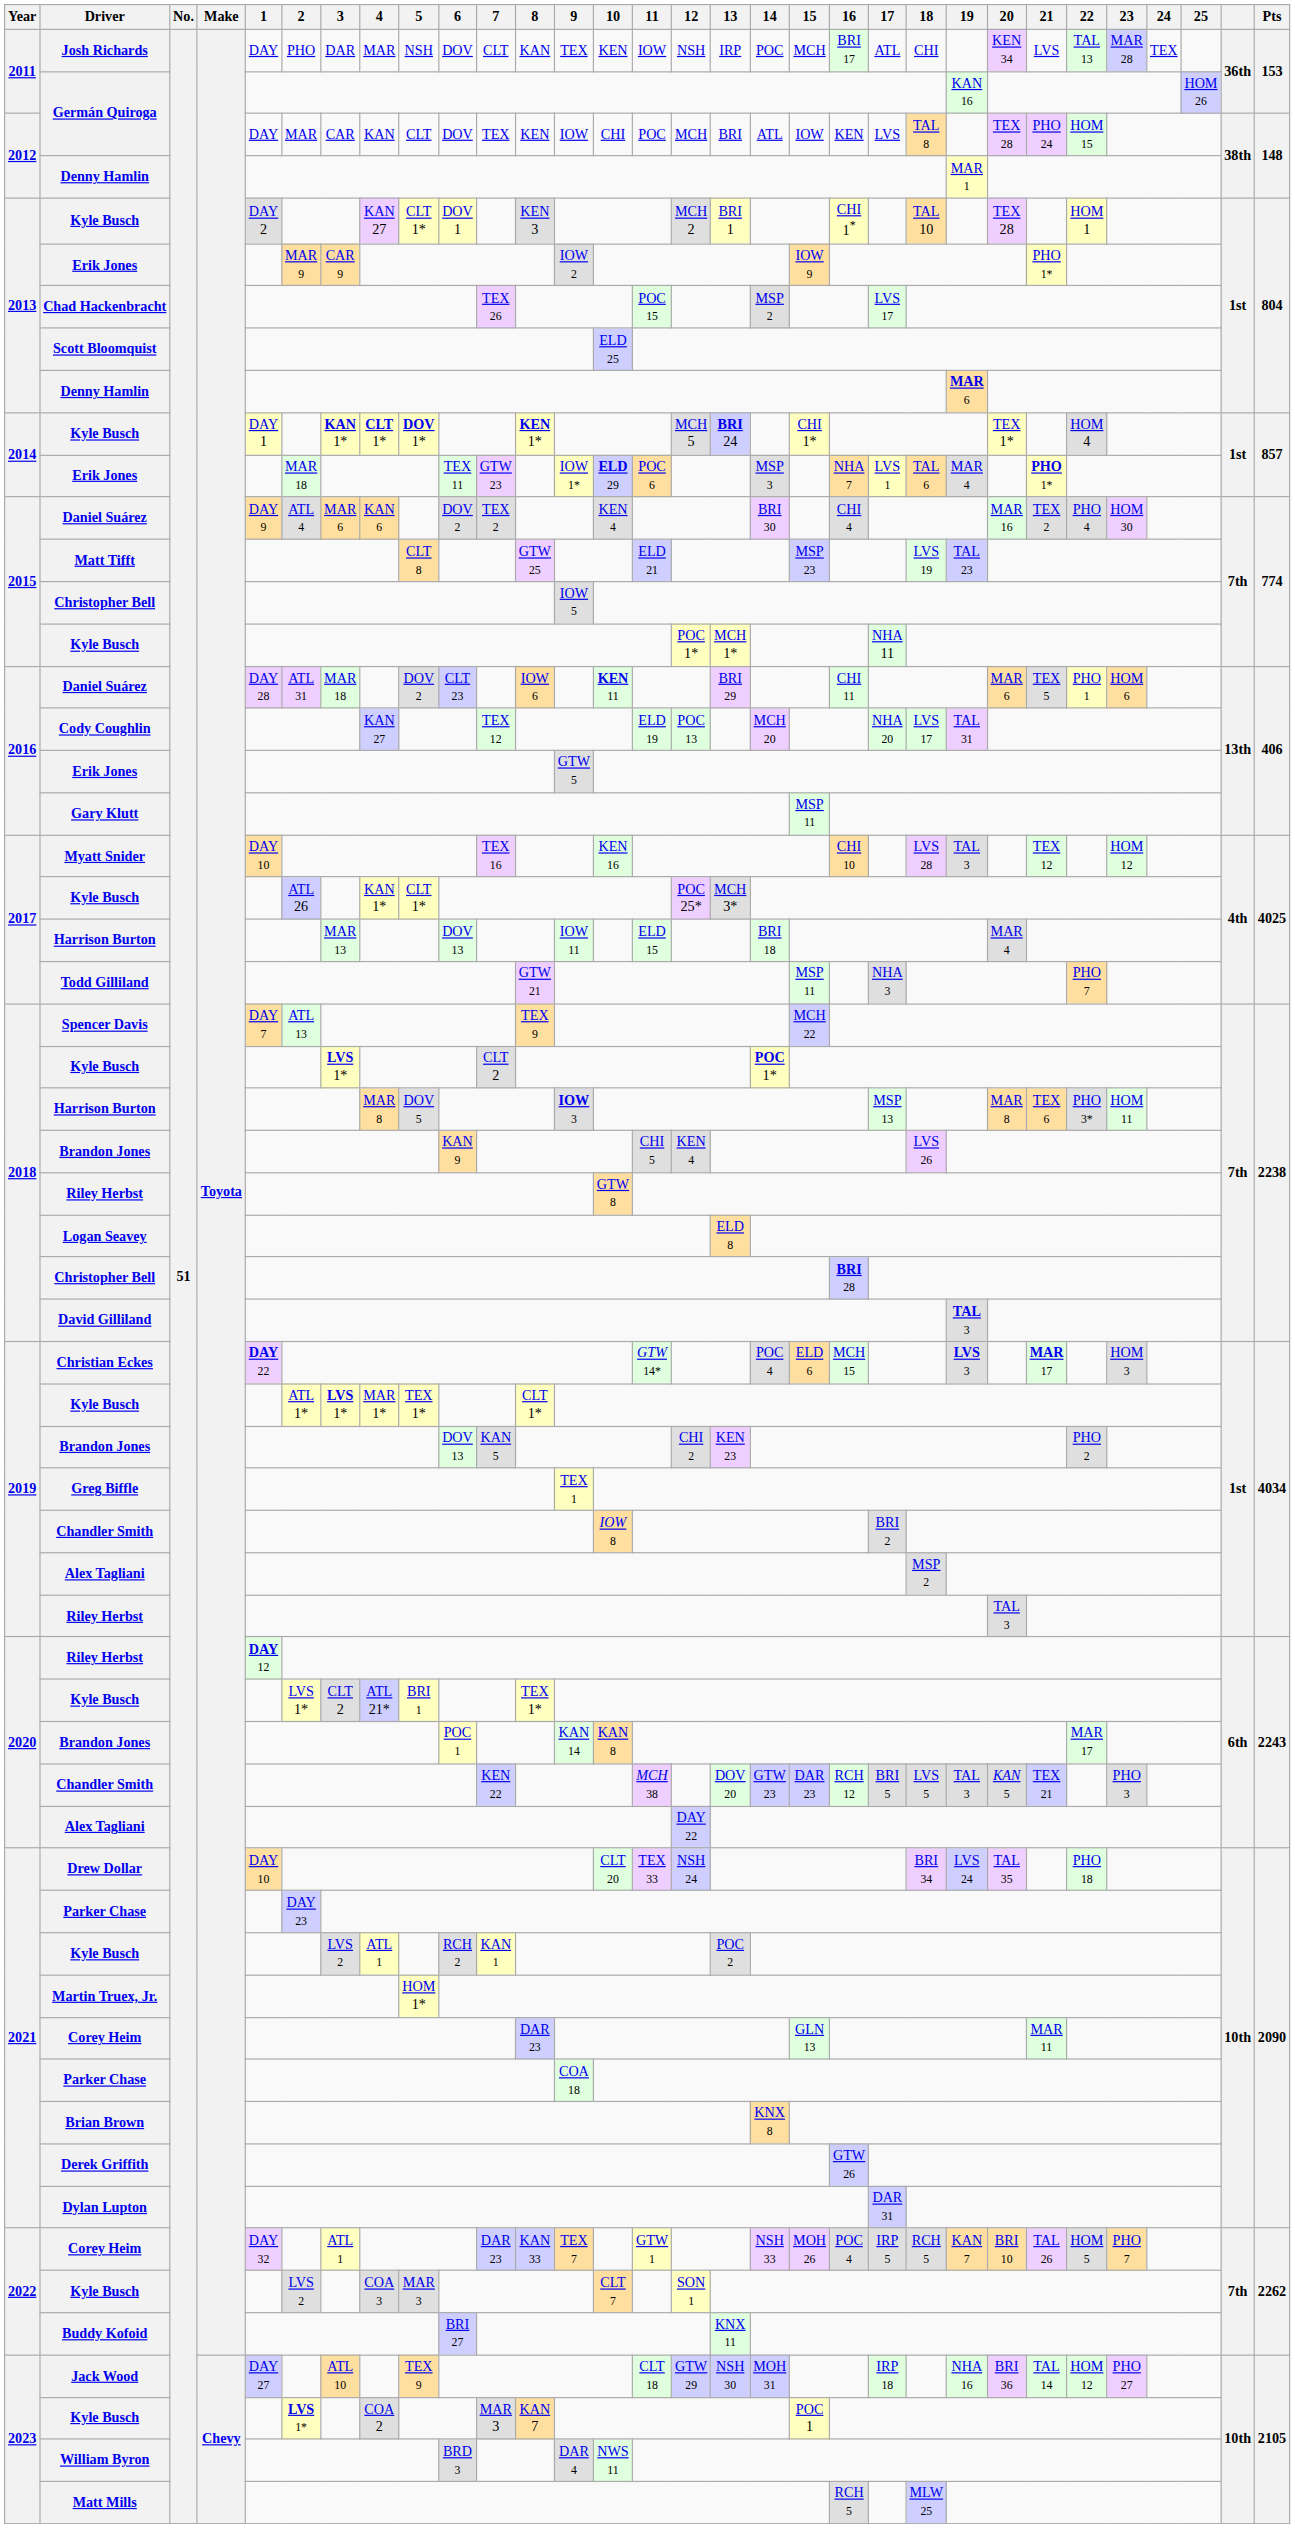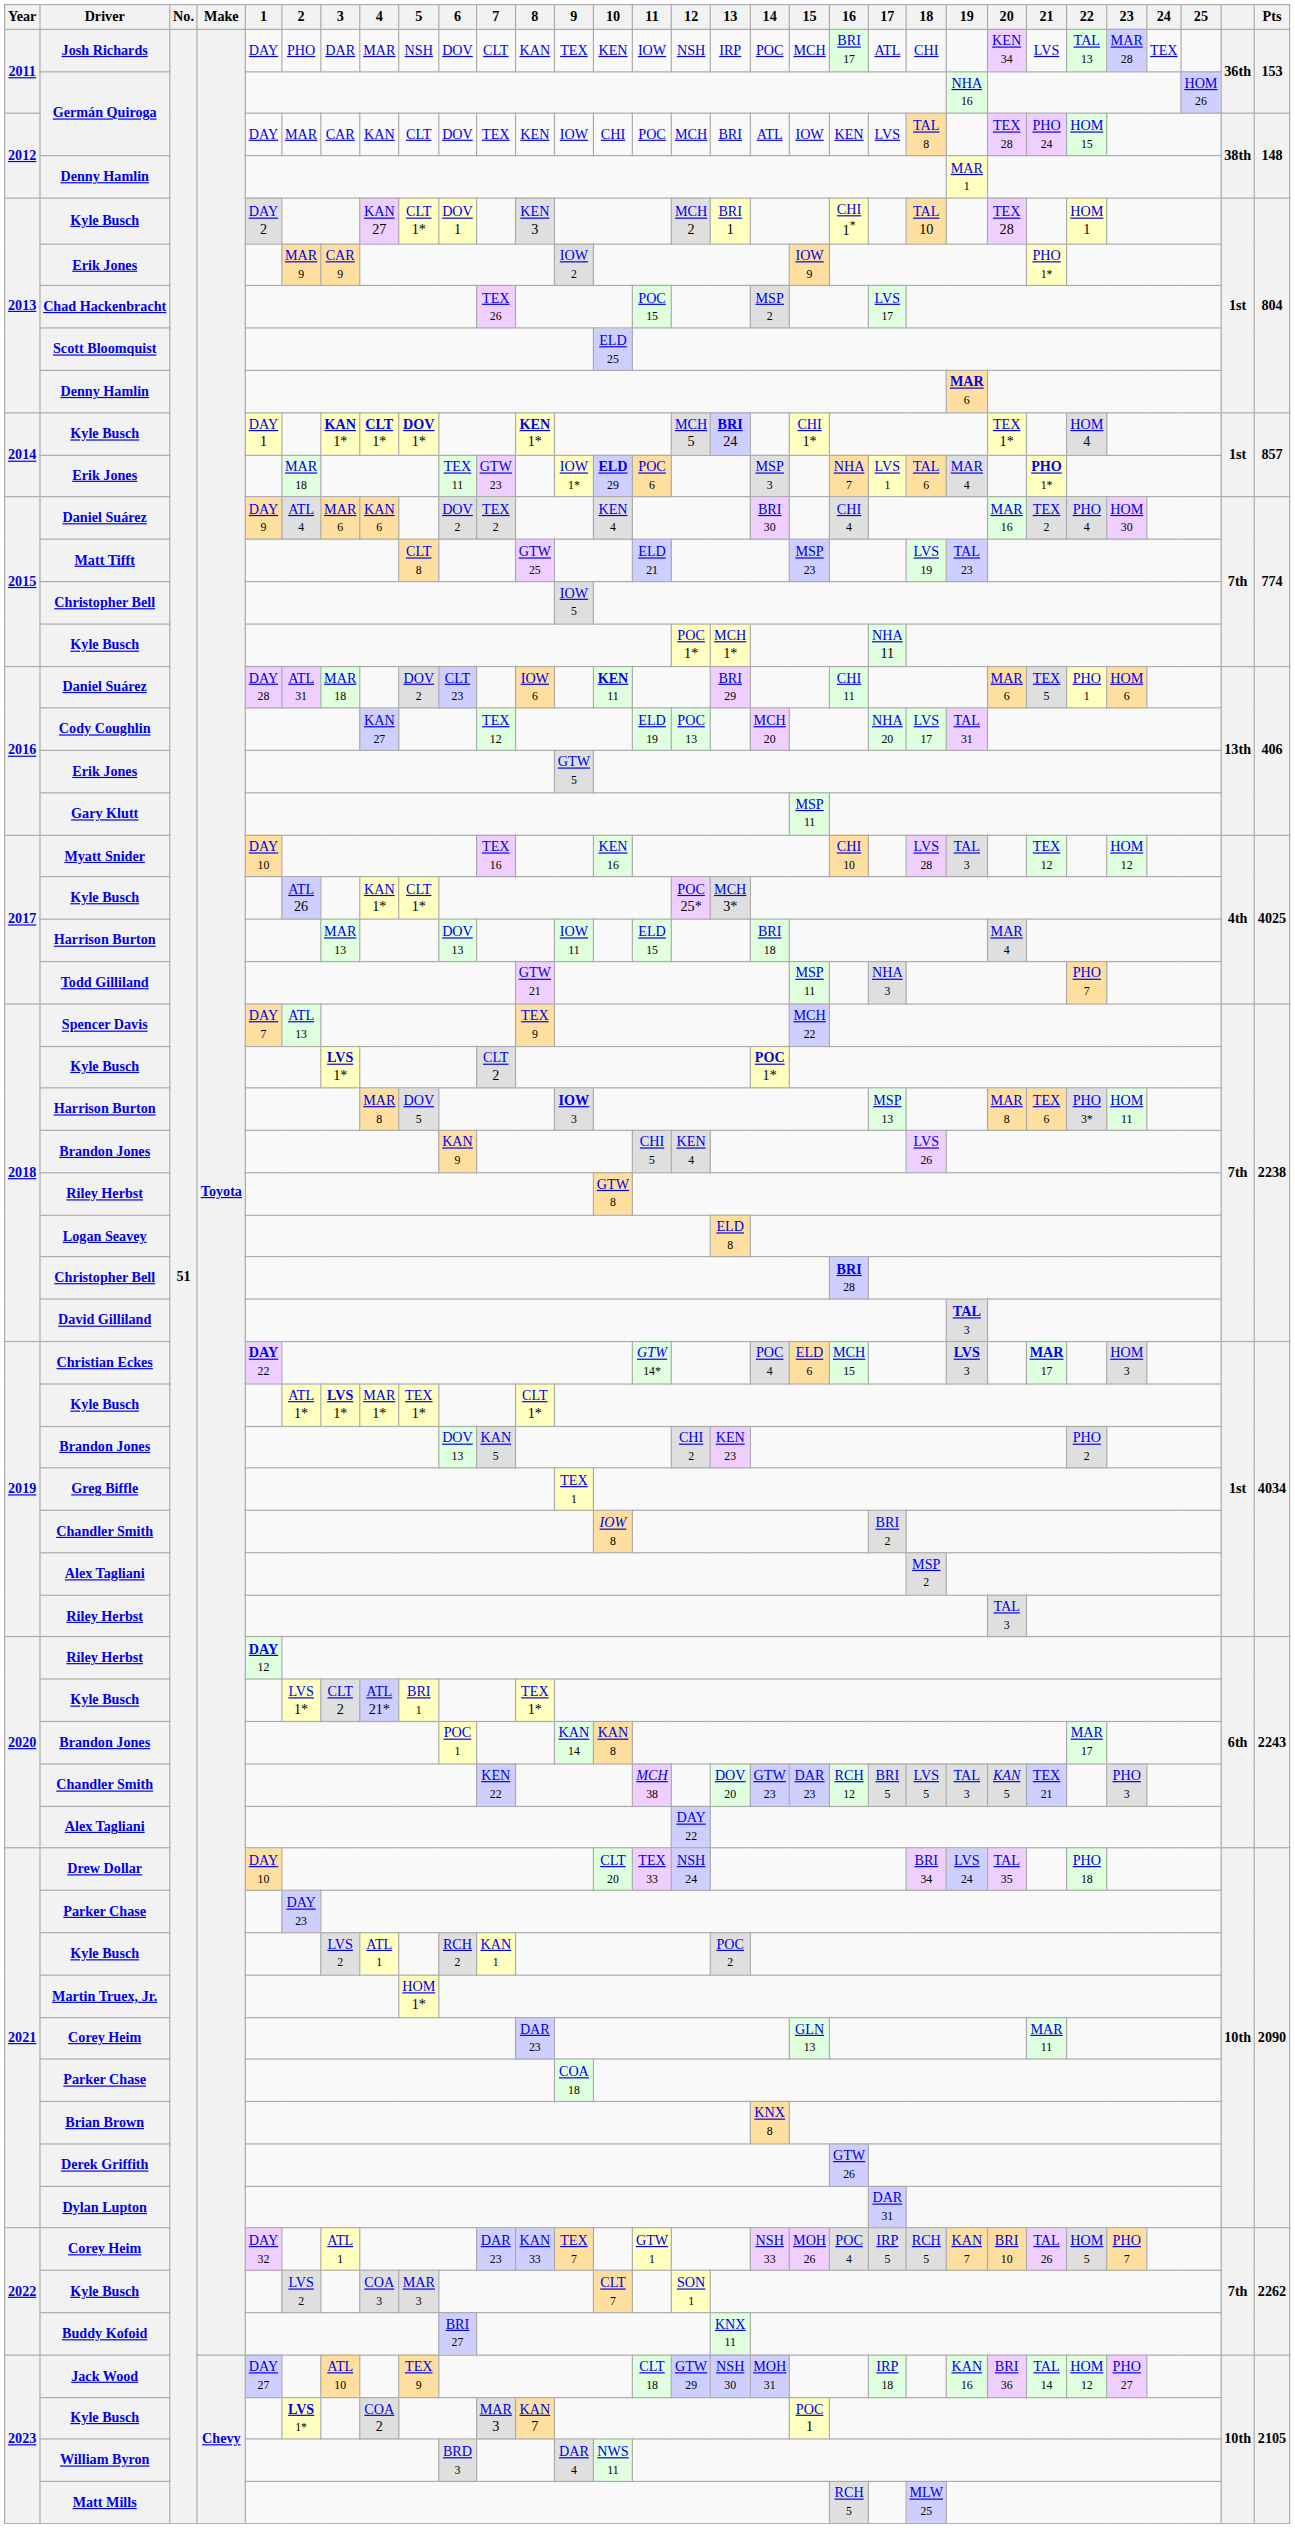2011 / Germán Quiroga | 19: KAN 16 -> NHA 16
Jack Wood | 19: NHA 16 -> KAN 16
